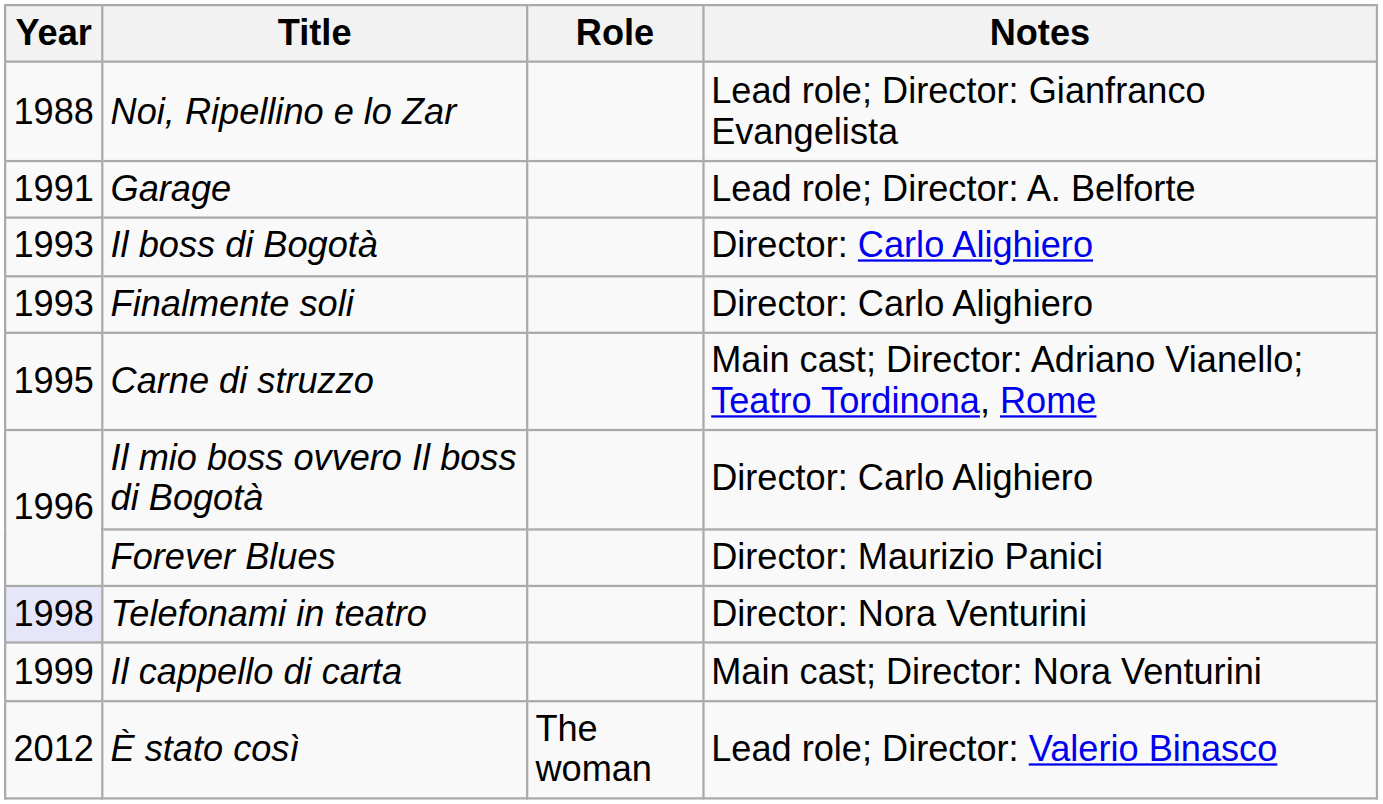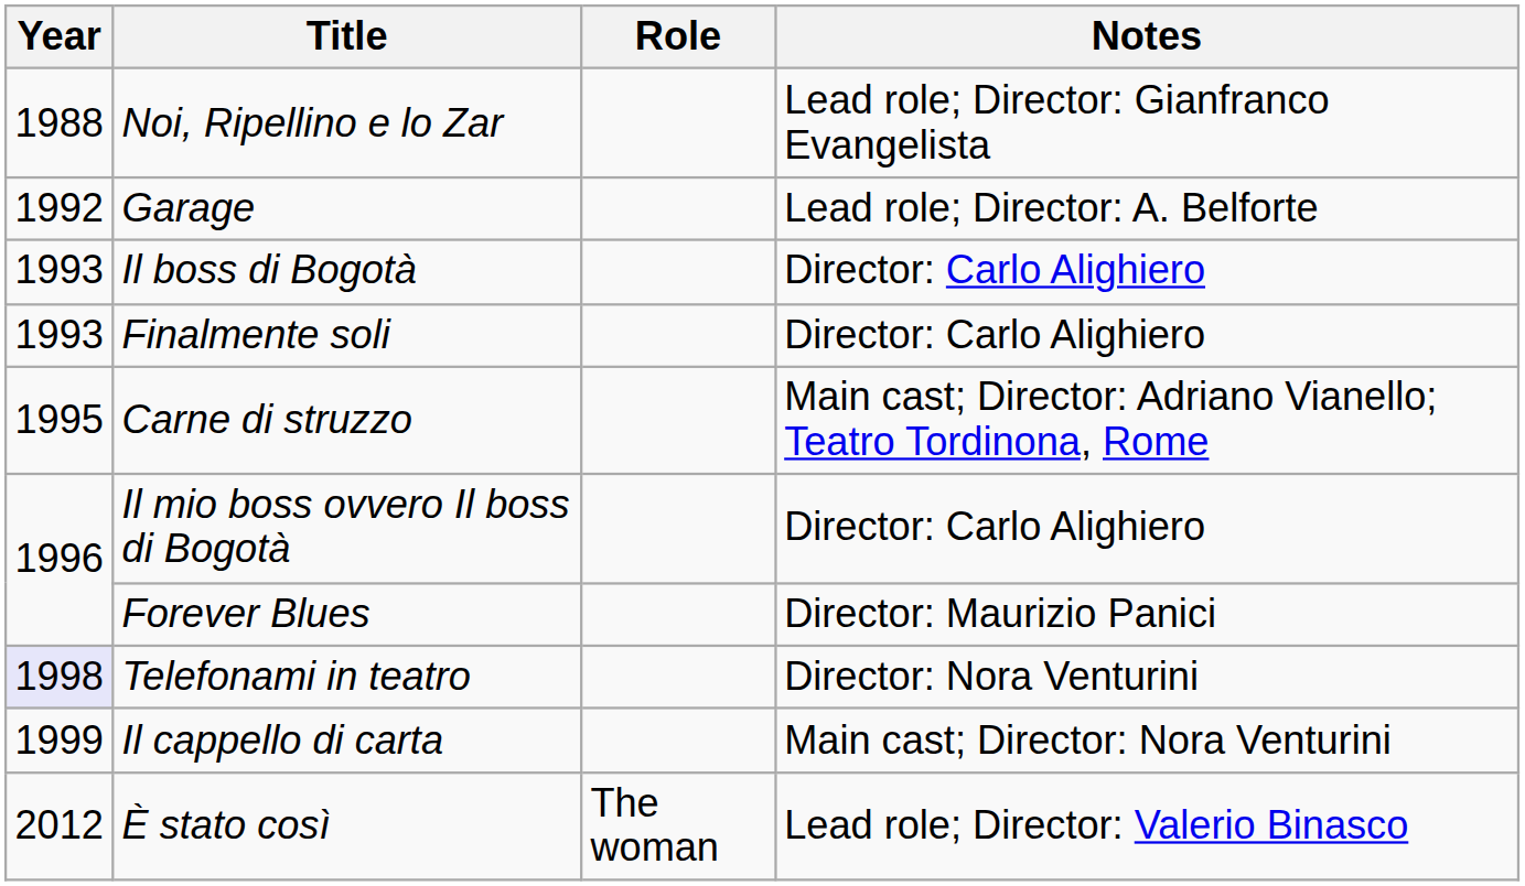Garage | Year: 1991 -> 1992
